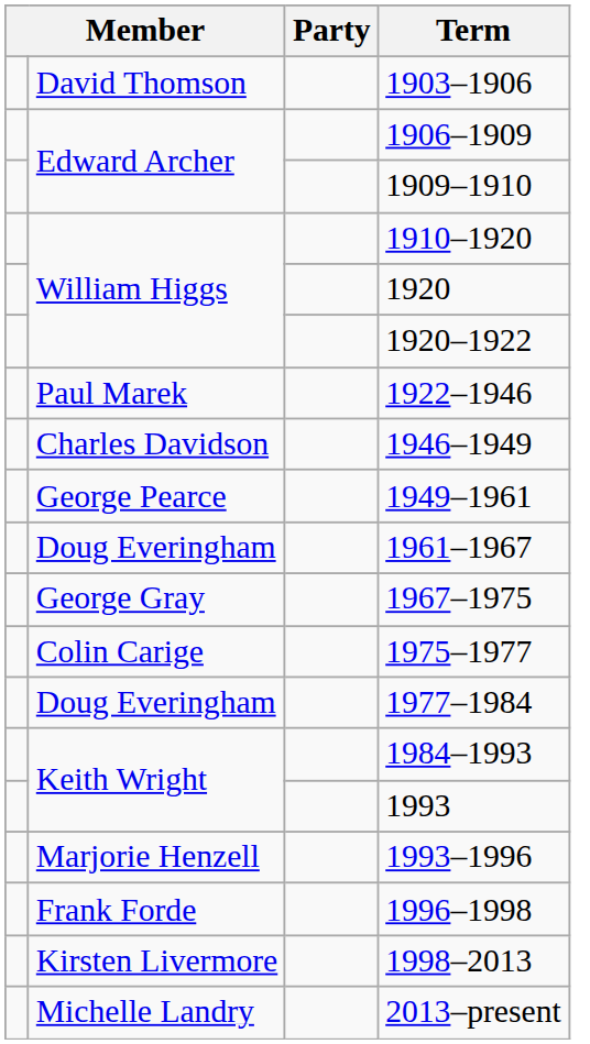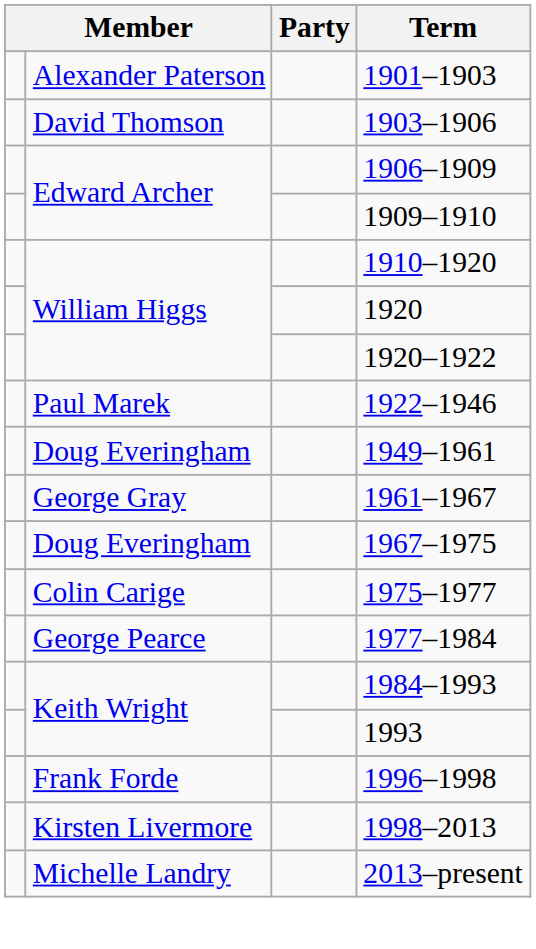+ row: Alexander Paterson | 1901–1903
- row: Charles Davidson | 1946–1949
1949–1961 | column 2: George Pearce -> Doug Everingham
1961–1967 | column 2: Doug Everingham -> George Gray
1967–1975 | column 2: George Gray -> Doug Everingham
1977–1984 | column 2: Doug Everingham -> George Pearce
- row: Marjorie Henzell | 1993–1996
